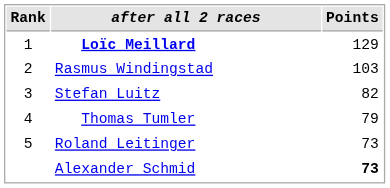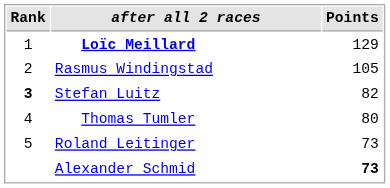Rasmus Windingstad | Points: 103 -> 105
Stefan Luitz | Rank: normal -> bold
Thomas Tumler | Points: 79 -> 80
